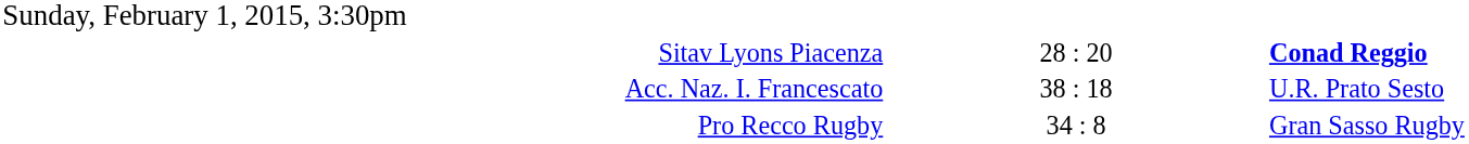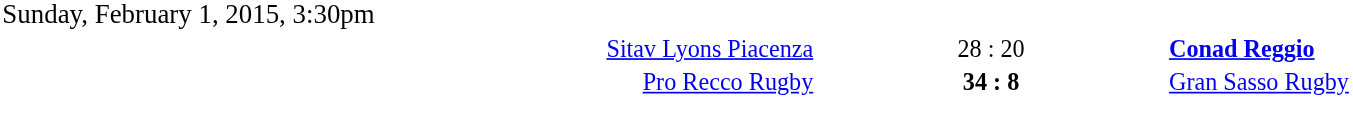- row: Acc. Naz. I. Francescato | 38 : 18 | U.R. Prato Sesto
Pro Recco Rugby | column 2: normal -> bold
